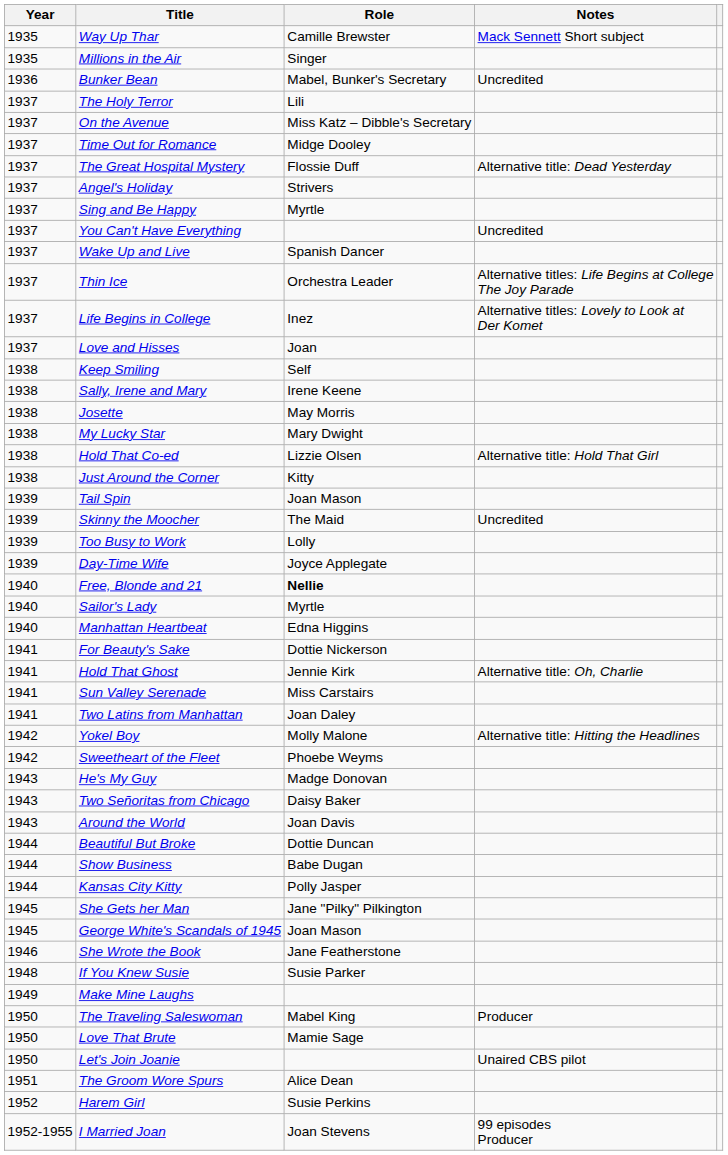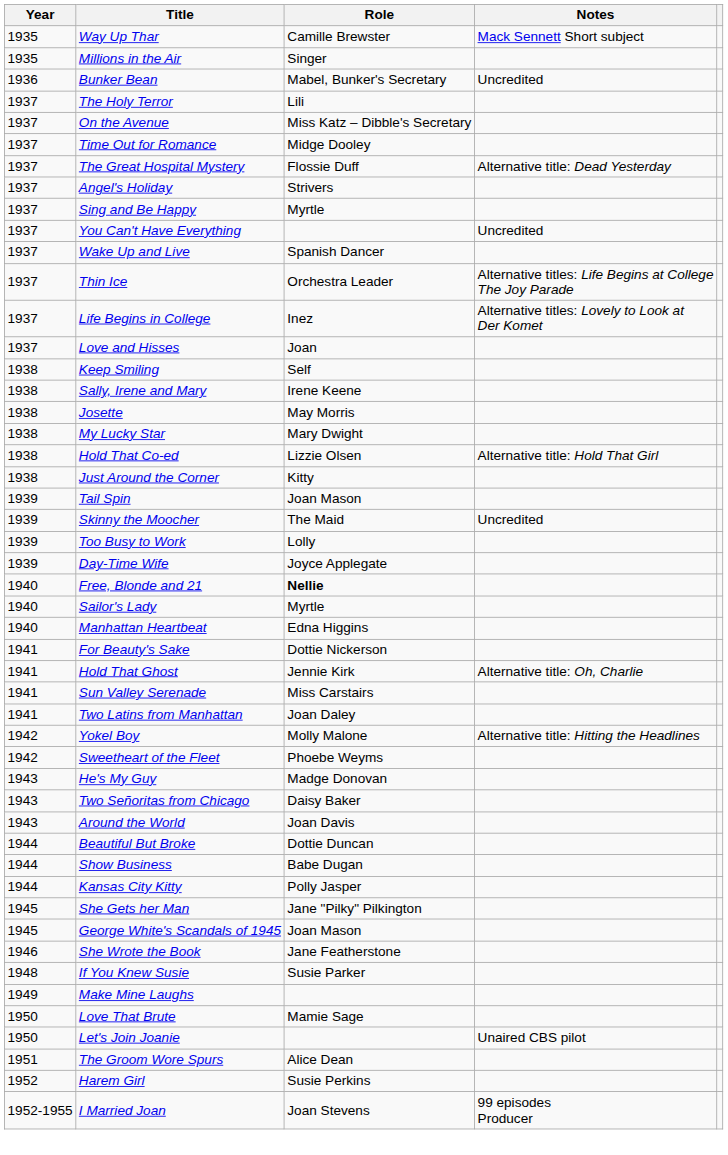- row: 1950 | The Traveling Saleswoman | Mabel King | Producer
